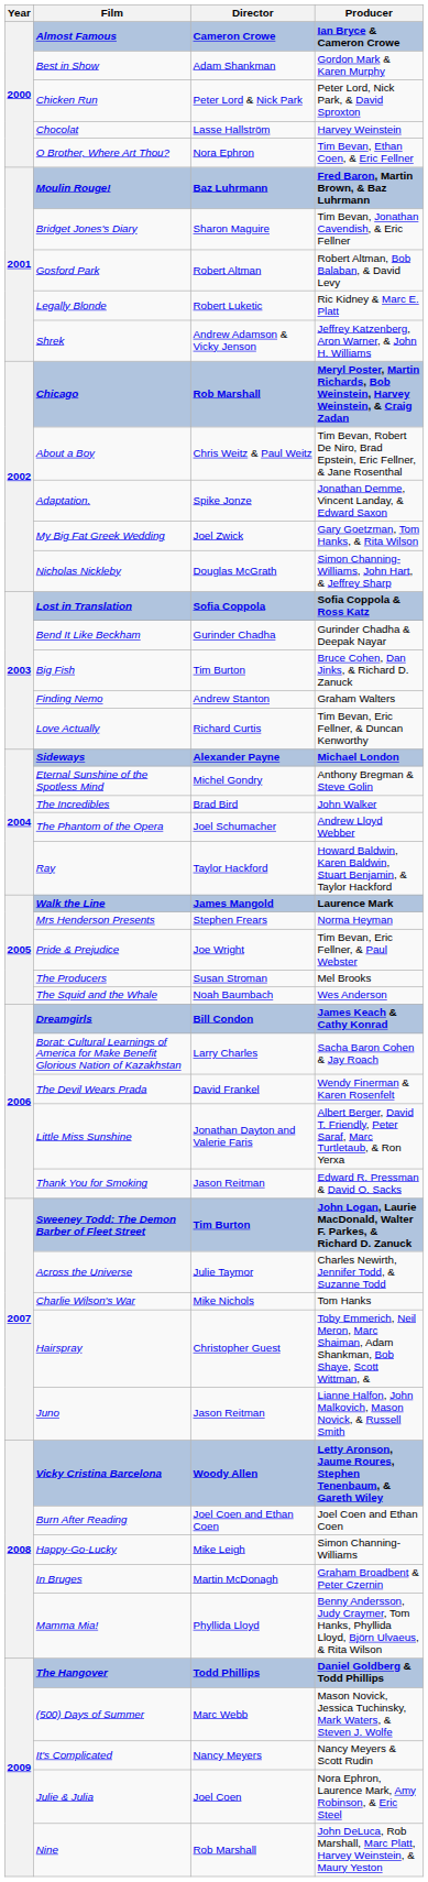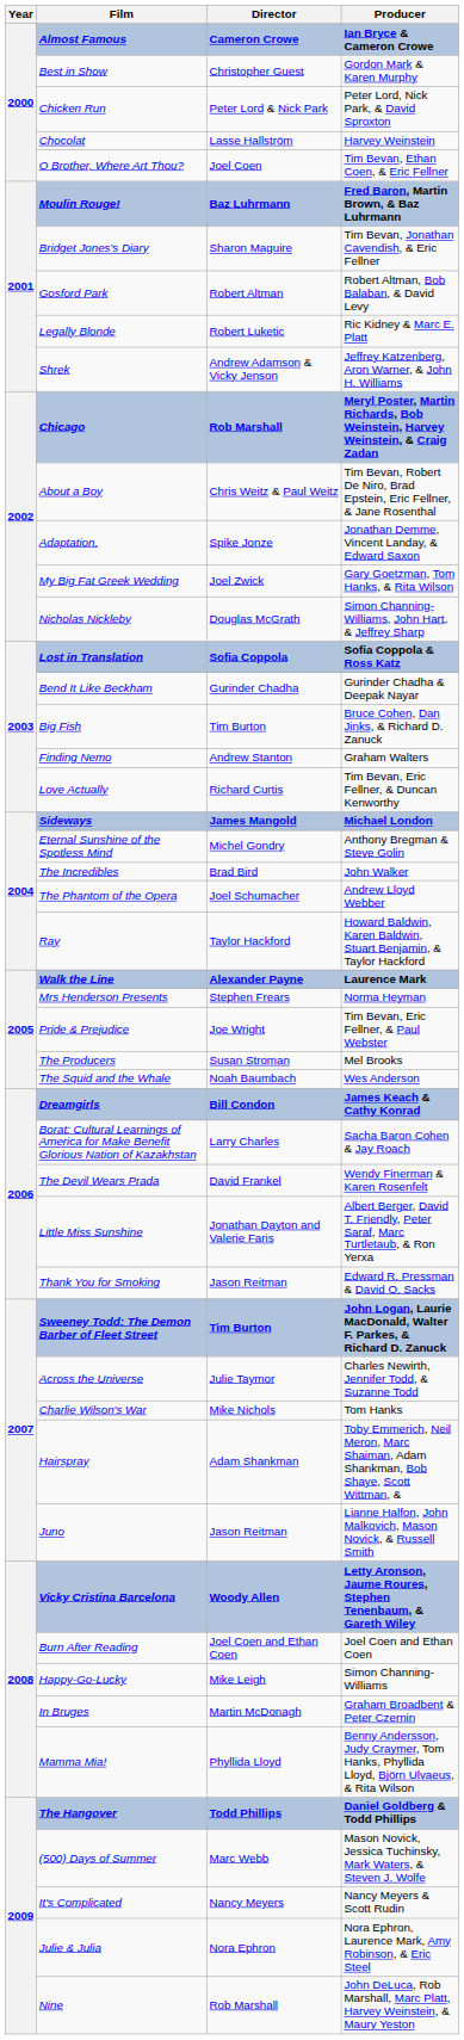Best in Show | Director: Adam Shankman -> Christopher Guest
O Brother, Where Art Thou? | Director: Nora Ephron -> Joel Coen
Sideways | Director: Alexander Payne -> James Mangold
Walk the Line | Director: James Mangold -> Alexander Payne
Hairspray | Director: Christopher Guest -> Adam Shankman
Julie & Julia | Director: Joel Coen -> Nora Ephron
